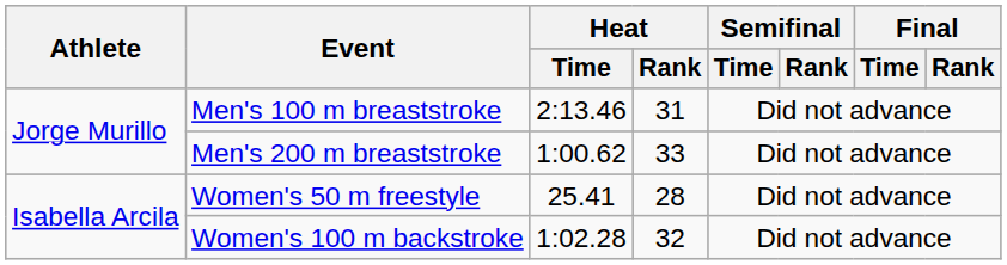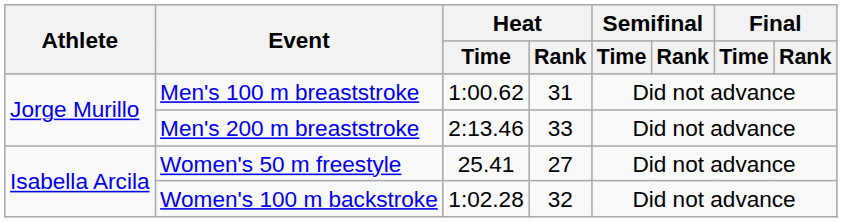Men's 100 m breaststroke | Heat / Time: 2:13.46 -> 1:00.62
Men's 200 m breaststroke | Heat / Time: 1:00.62 -> 2:13.46
Women's 50 m freestyle | Heat / Rank: 28 -> 27
